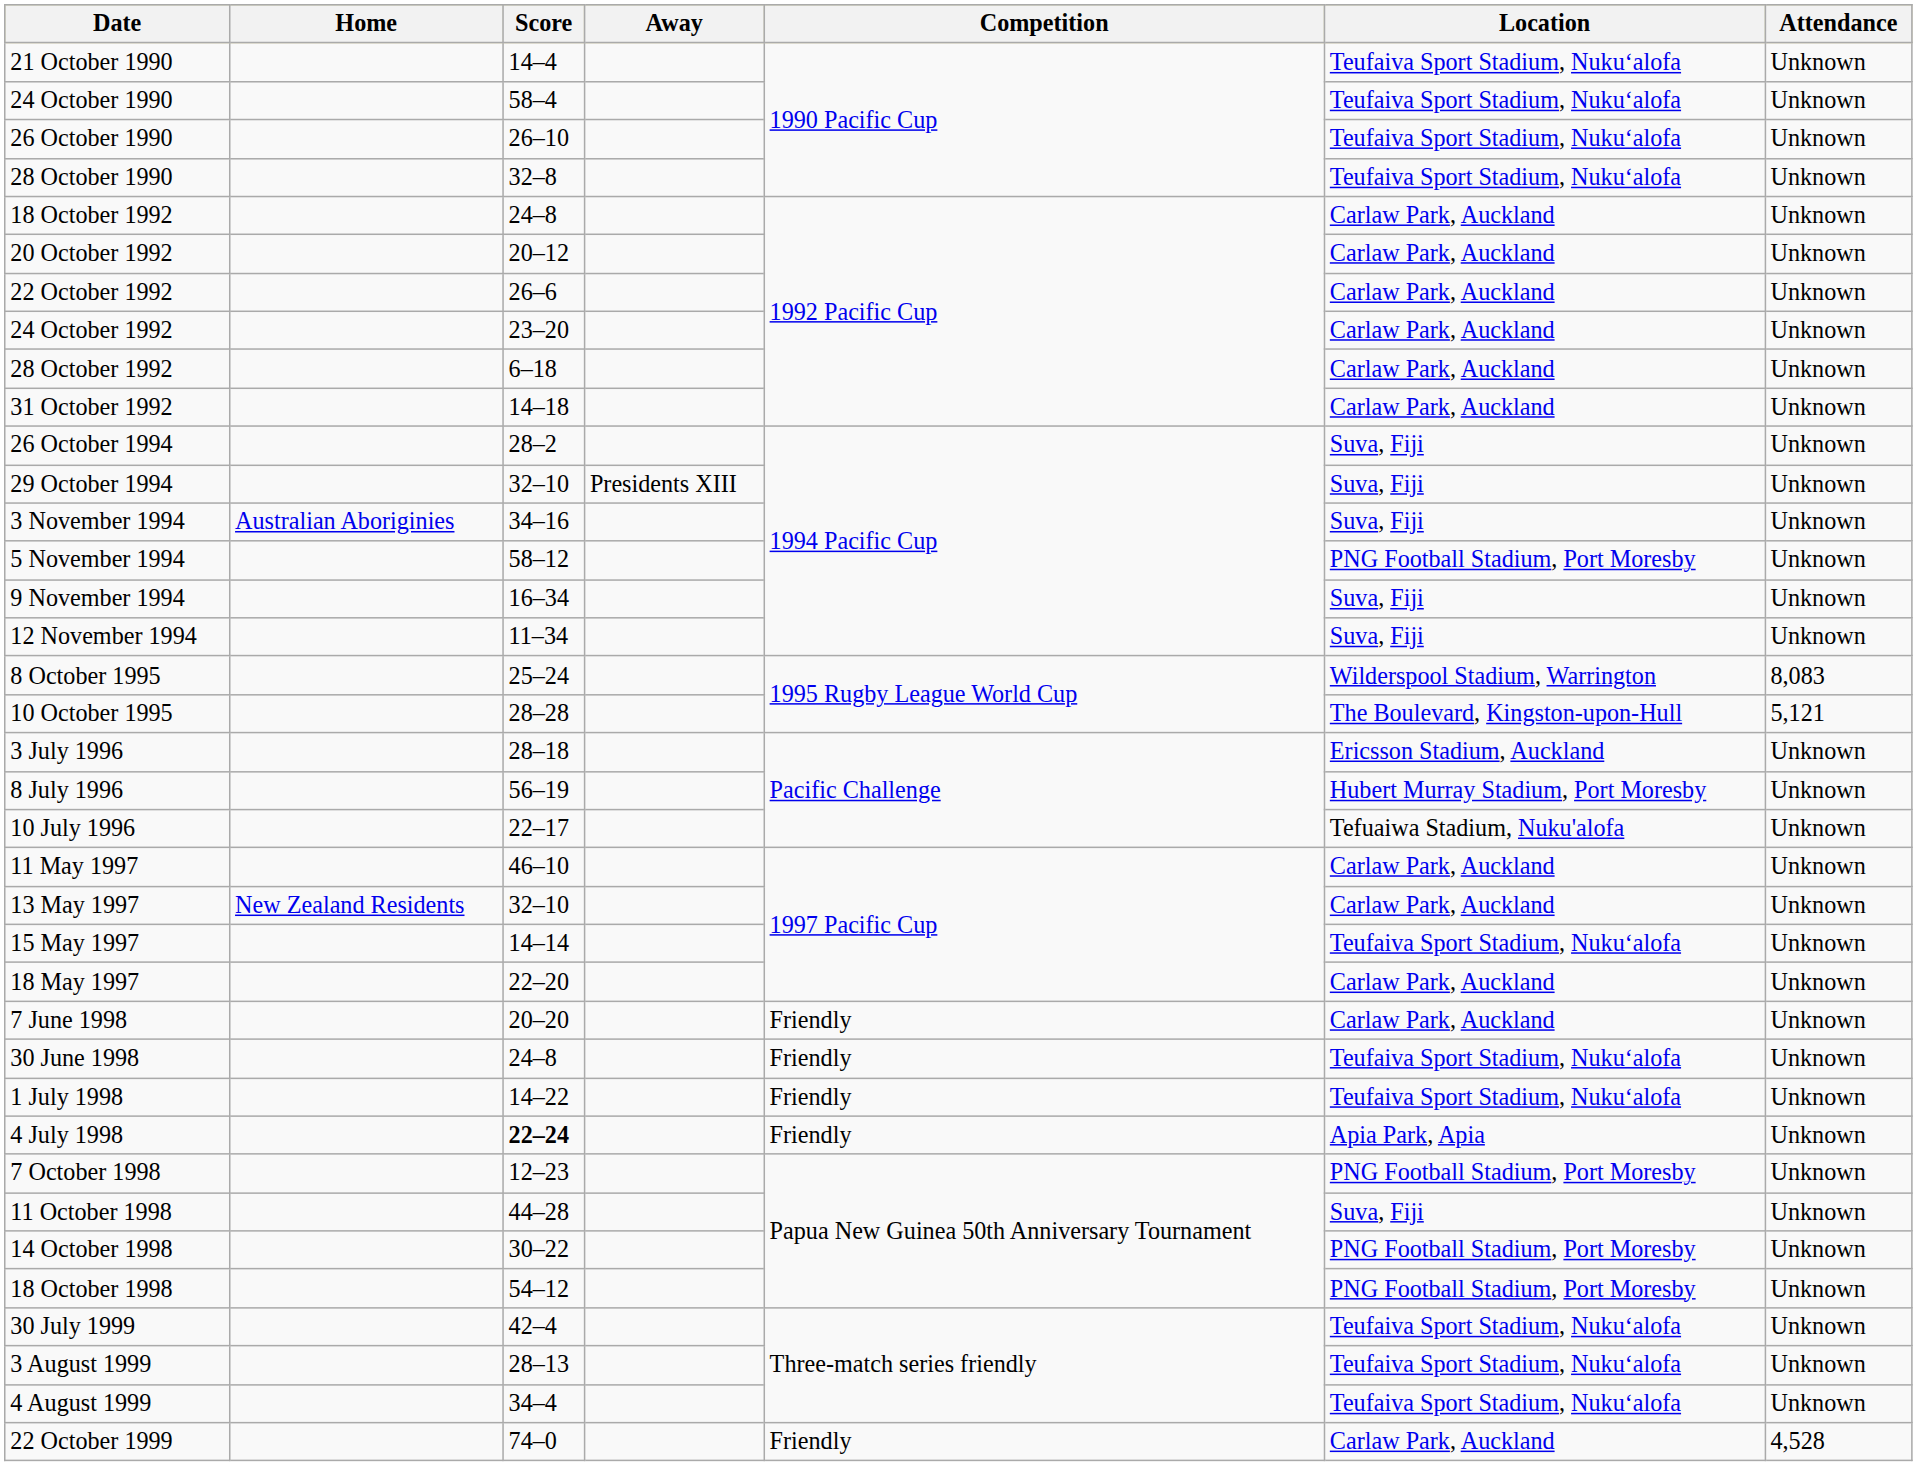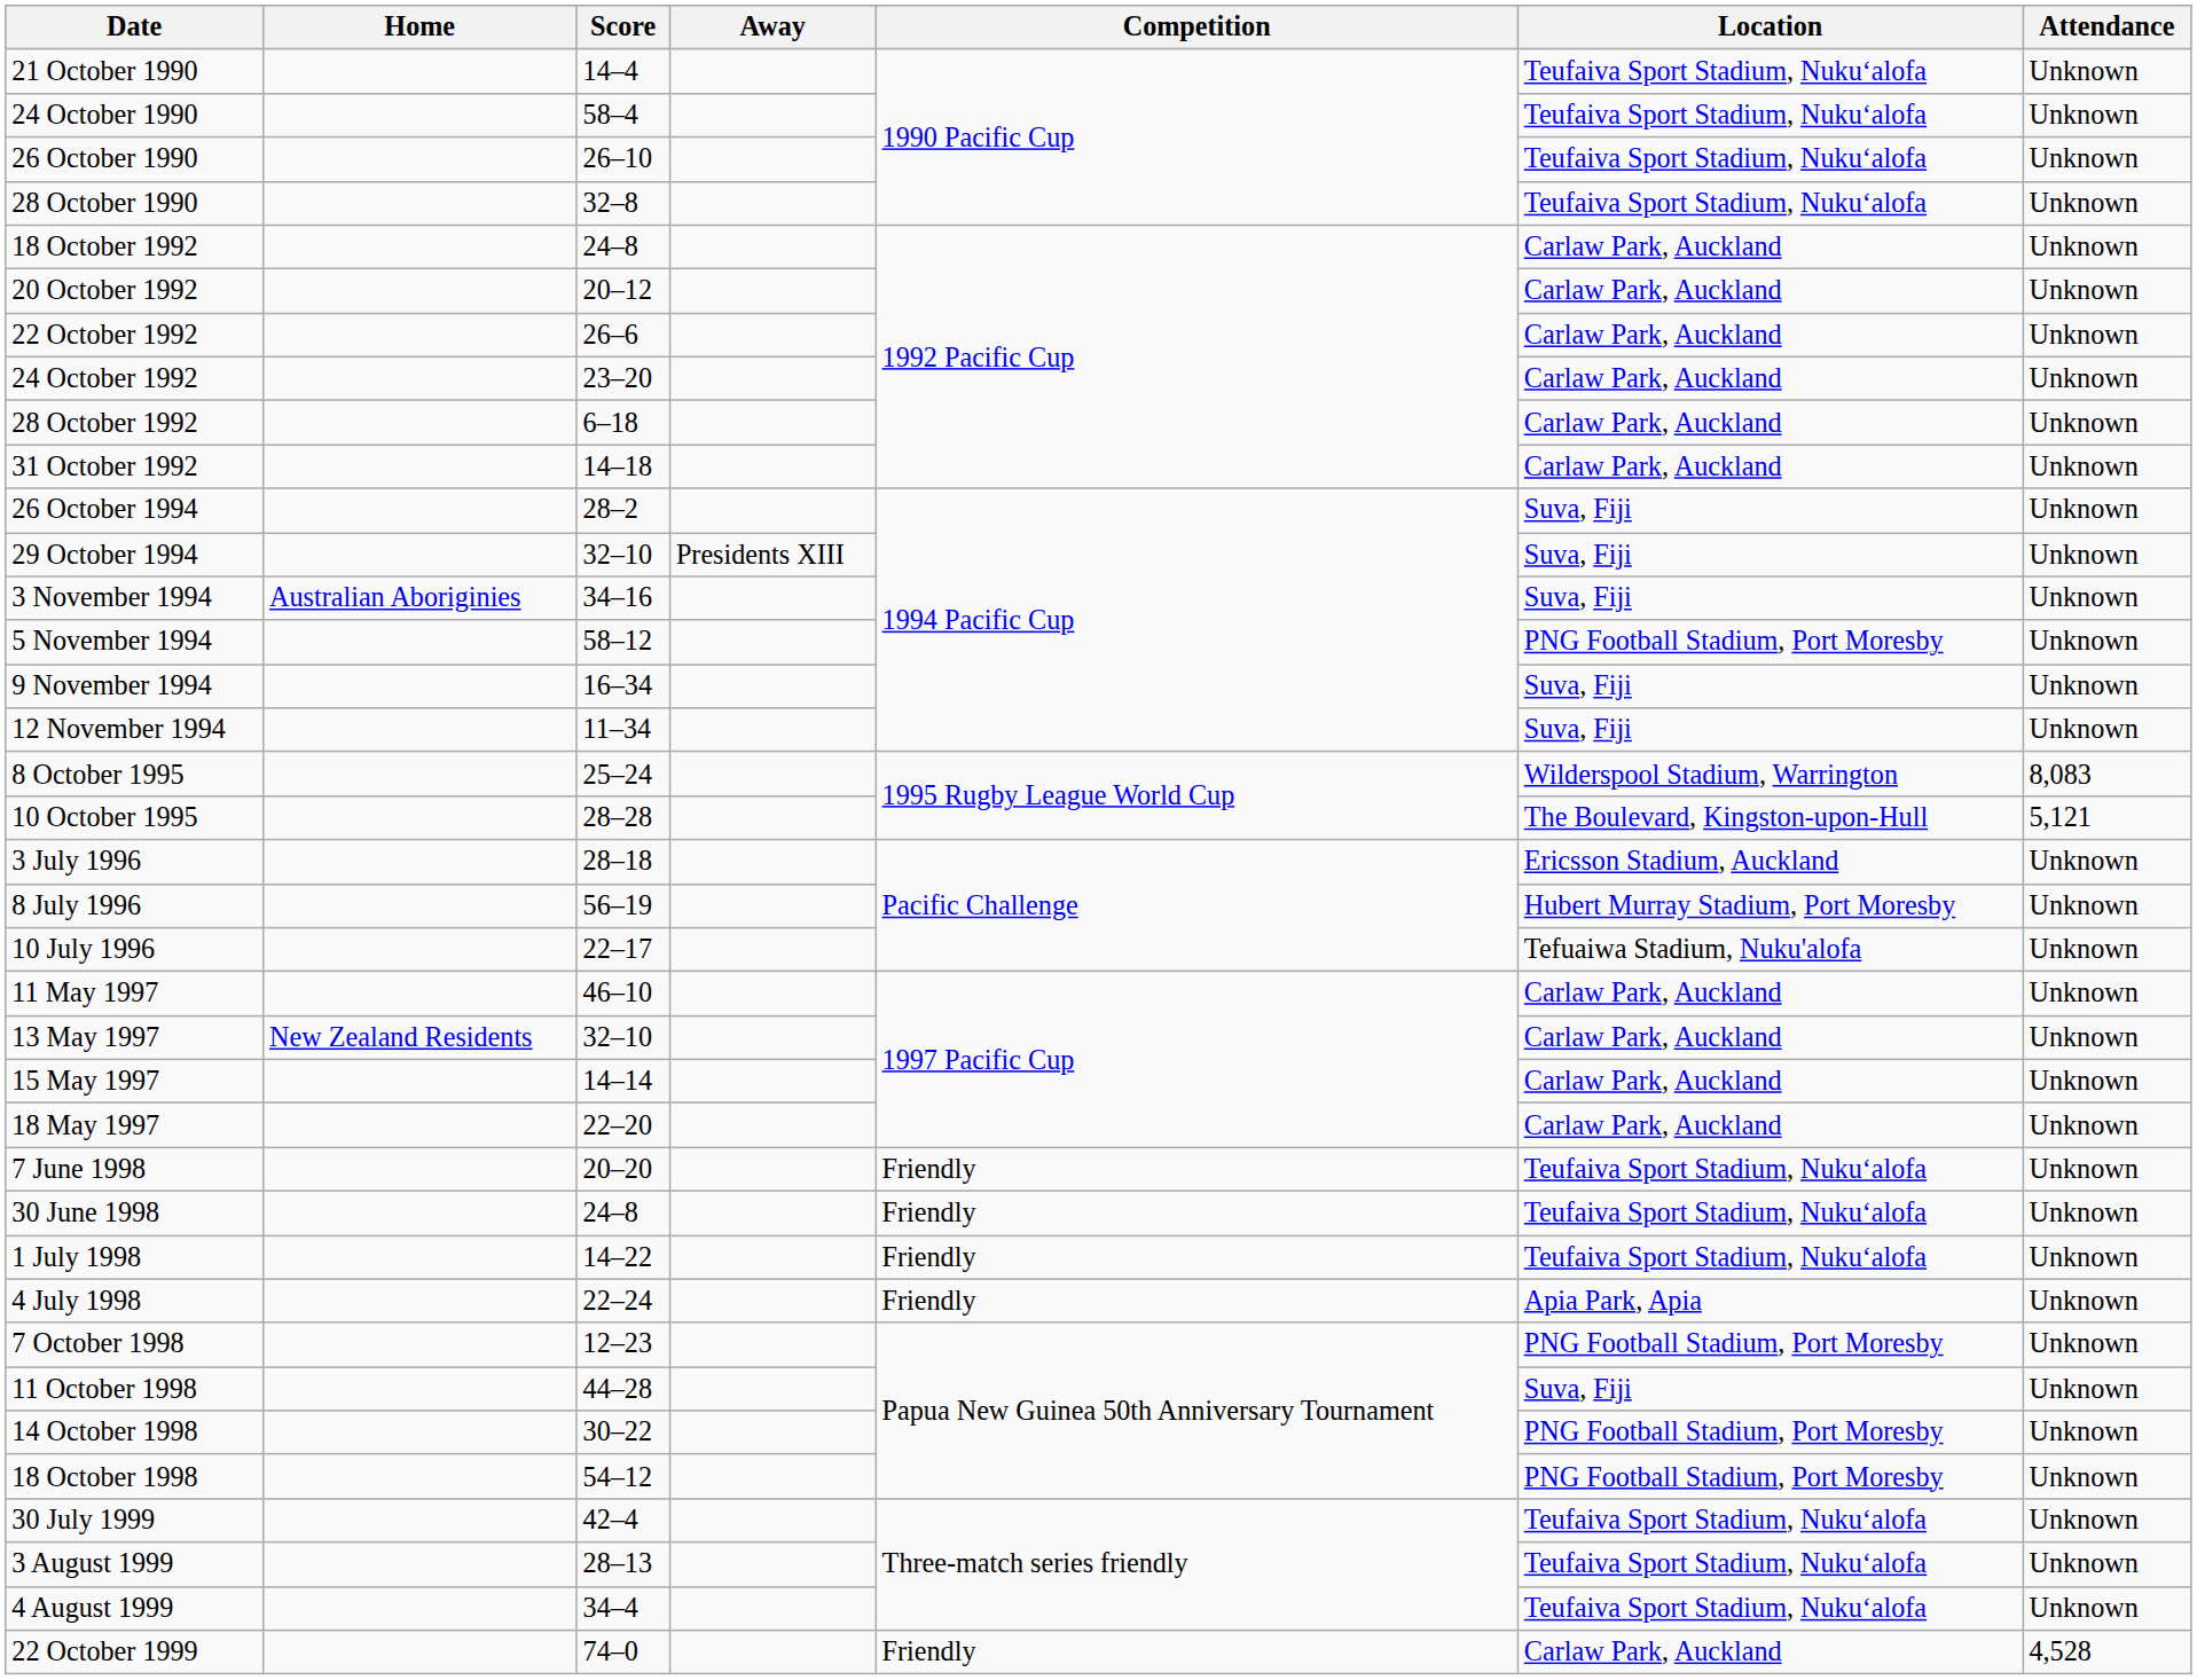15 May 1997 | Location: Teufaiva Sport Stadium, Nukuʻalofa -> Carlaw Park, Auckland
7 June 1998 | Location: Carlaw Park, Auckland -> Teufaiva Sport Stadium, Nukuʻalofa
4 July 1998 | Score: bold -> normal
